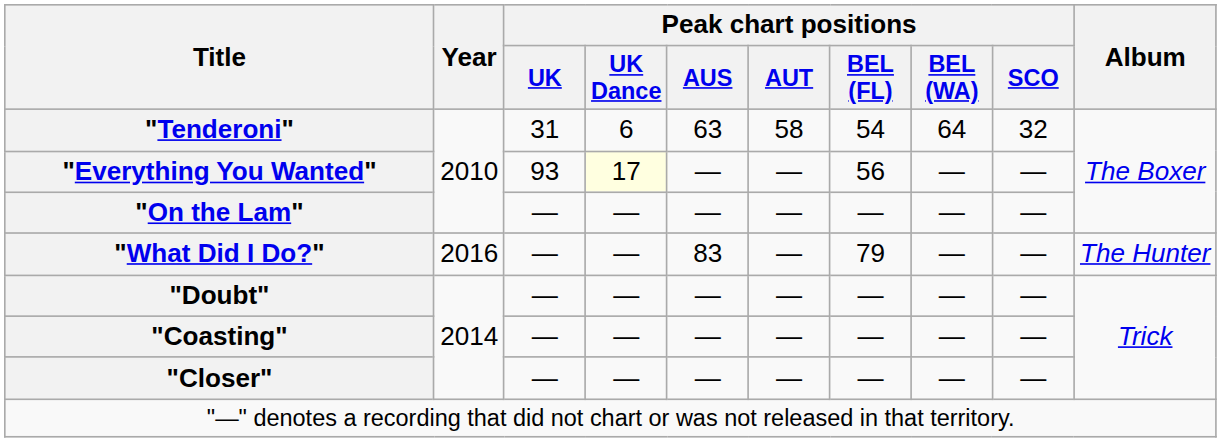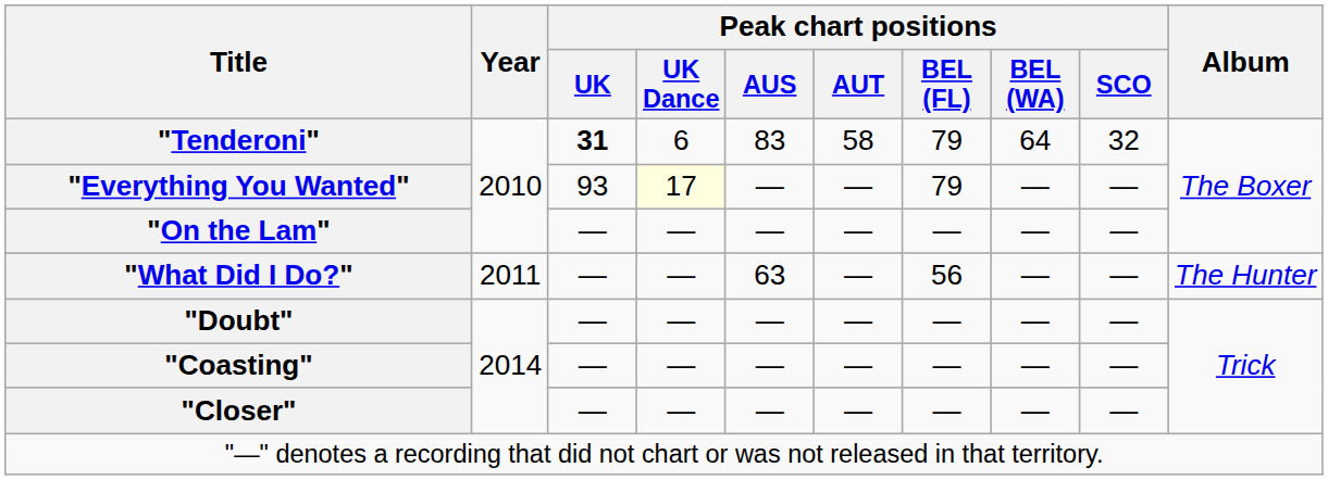"Tenderoni" | Peak chart positions / UK: normal -> bold
"Tenderoni" | Peak chart positions / AUS: 63 -> 83
"Tenderoni" | Peak chart positions / BEL (FL): 54 -> 79
"Everything You Wanted" | Peak chart positions / BEL (FL): 56 -> 79
"What Did I Do?" | Year: 2016 -> 2011
"What Did I Do?" | Peak chart positions / AUS: 83 -> 63
"What Did I Do?" | Peak chart positions / BEL (FL): 79 -> 56
